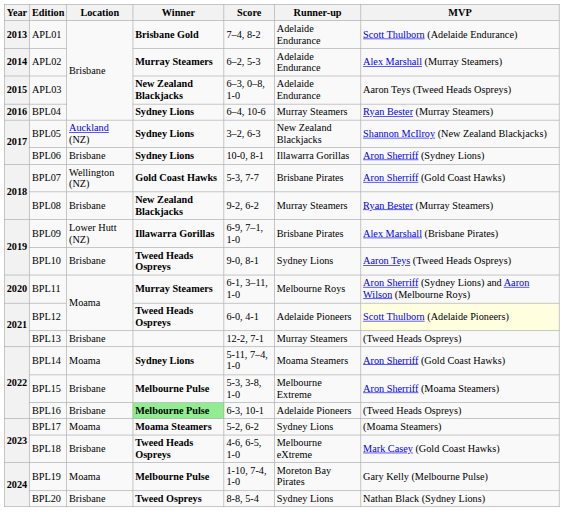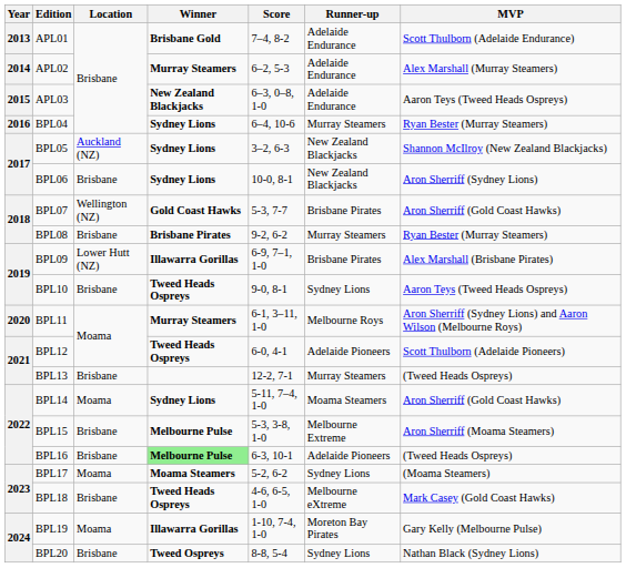BPL06 | Runner-up: Illawarra Gorillas -> New Zealand Blackjacks
BPL08 | Winner: New Zealand Blackjacks -> Brisbane Pirates
BPL12 | MVP: lightyellow background -> no background
BPL19 | Winner: Melbourne Pulse -> Illawarra Gorillas
